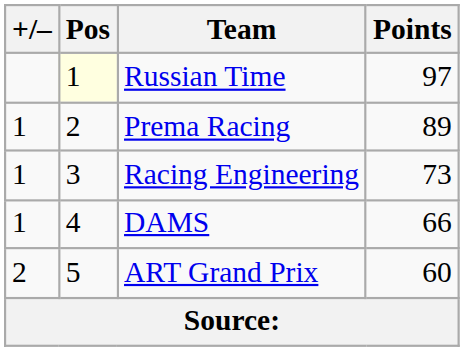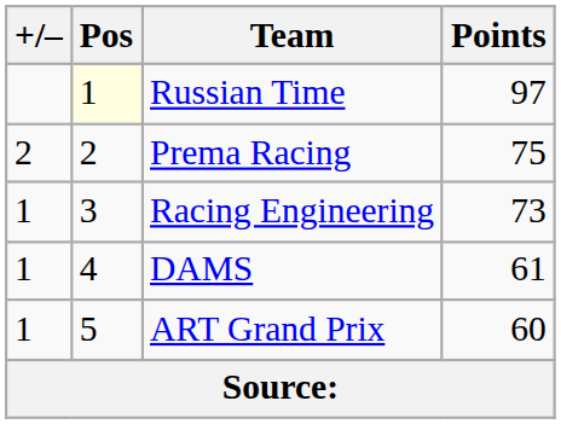Prema Racing | +/–: 1 -> 2
Prema Racing | Points: 89 -> 75
DAMS | Points: 66 -> 61
ART Grand Prix | +/–: 2 -> 1
